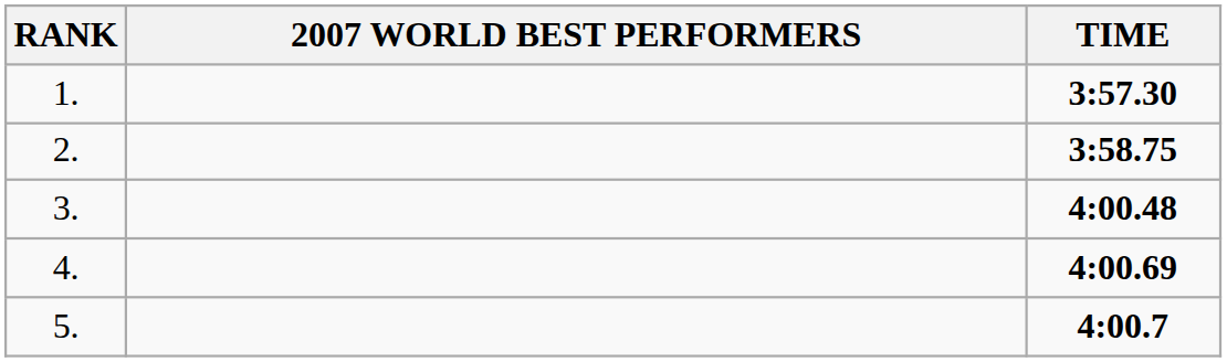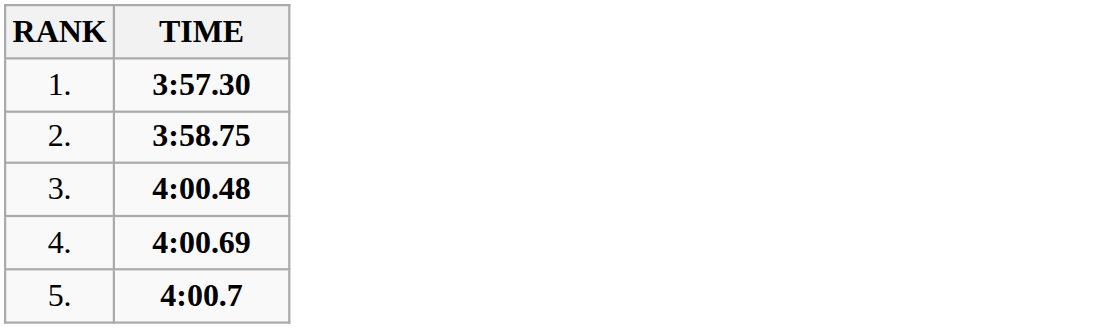- column: 2007 WORLD BEST PERFORMERS
